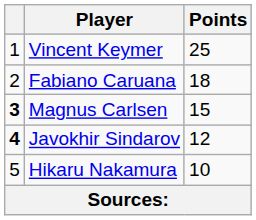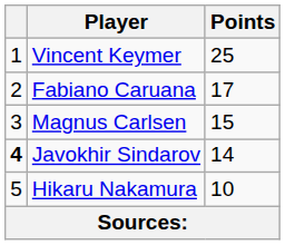Fabiano Caruana | Points: 18 -> 17
Magnus Carlsen | column 1: bold -> normal
Javokhir Sindarov | Points: 12 -> 14
